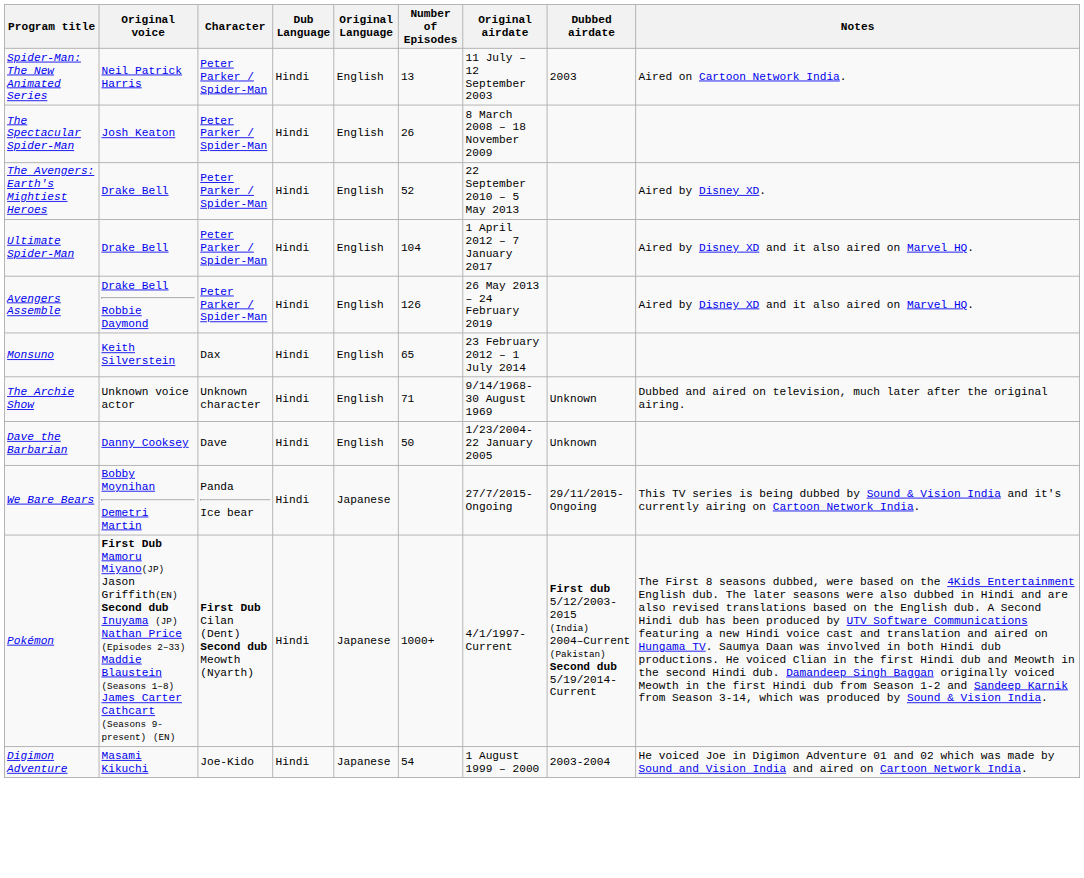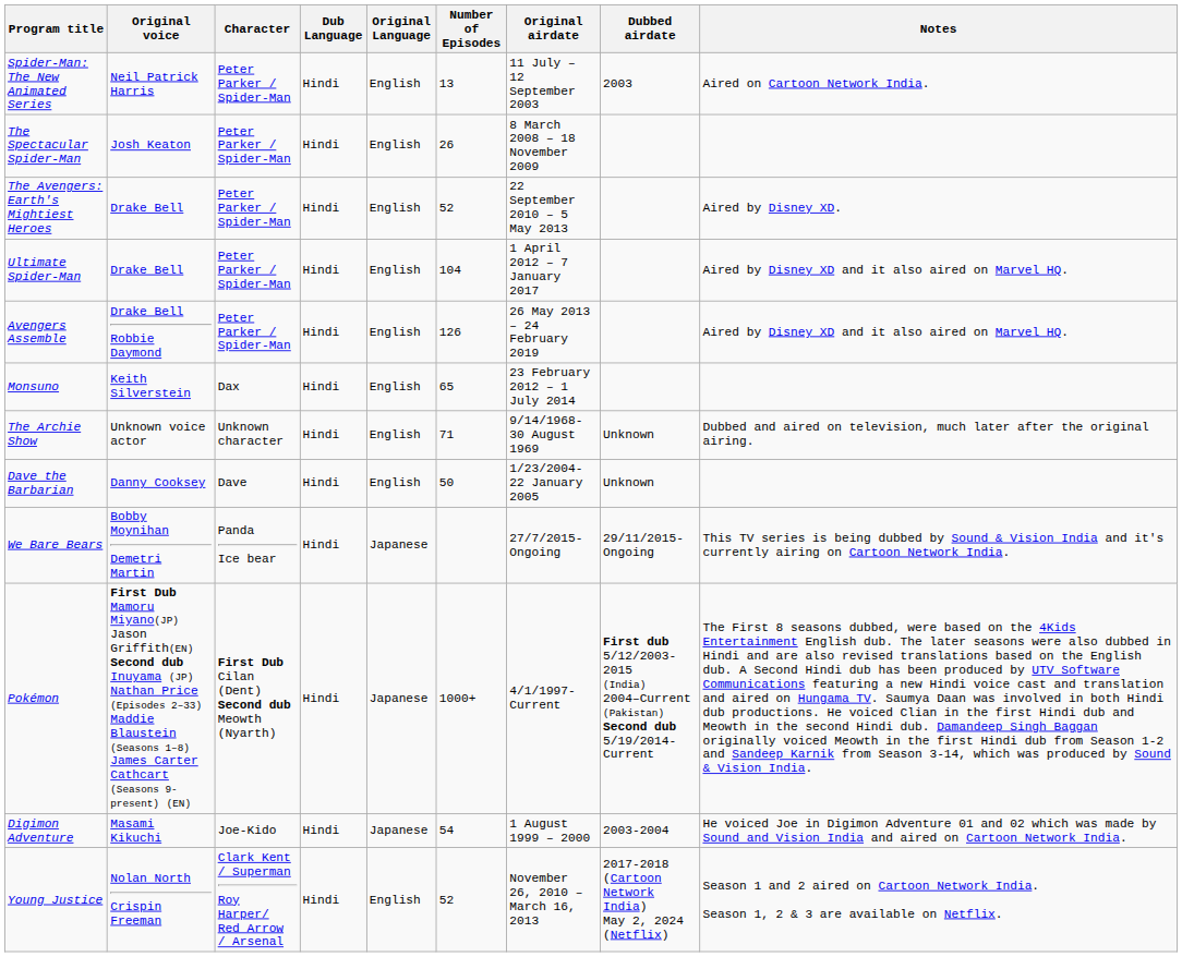+ row: Young Justice | Nolan North Crispin Freeman | Clark Kent / Superman Roy Harper/ Red Arrow / Arsenal | Hindi | English | 52 | November 26, 2010 – March 16, 2013 | 2017-2018 (Cartoon Network India) May 2, 2024 (Netflix) | Season 1 and 2 aired on Cartoon Network India. Season 1, 2 & 3 are available on Netflix.
